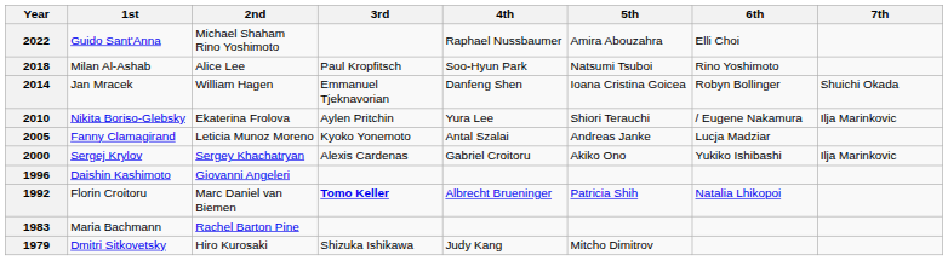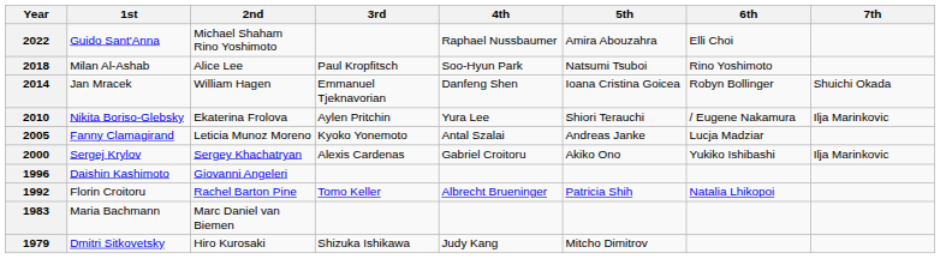1992 | 2nd: Marc Daniel van Biemen -> Rachel Barton Pine
1992 | 3rd: bold -> normal
1983 | 2nd: Rachel Barton Pine -> Marc Daniel van Biemen
